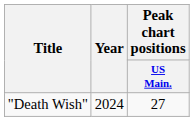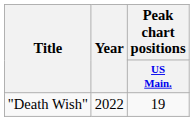"Death Wish" | Year: 2024 -> 2022
"Death Wish" | Peak chart positions / US Main.: 27 -> 19
